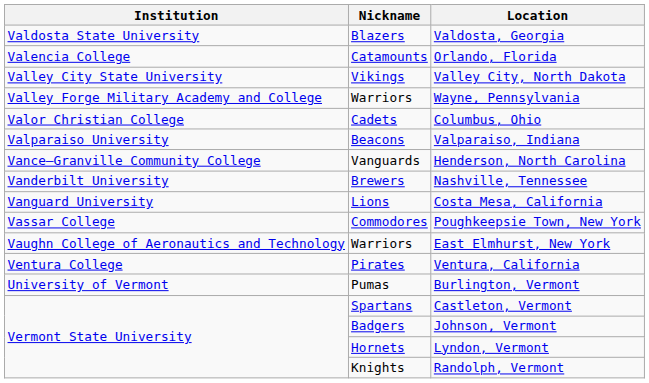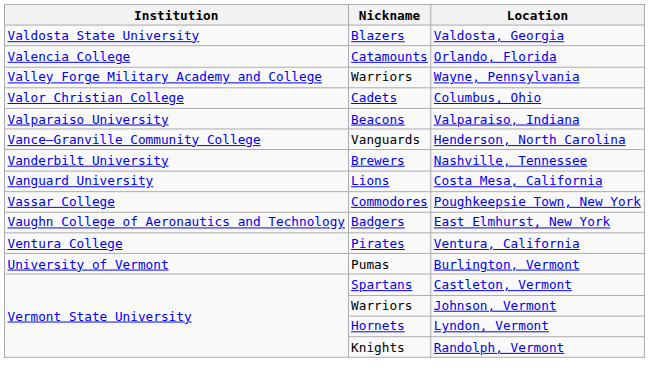- row: Valley City State University | Vikings | Valley City, North Dakota
East Elmhurst, New York | Nickname: Warriors -> Badgers
Johnson, Vermont | Nickname: Badgers -> Warriors
